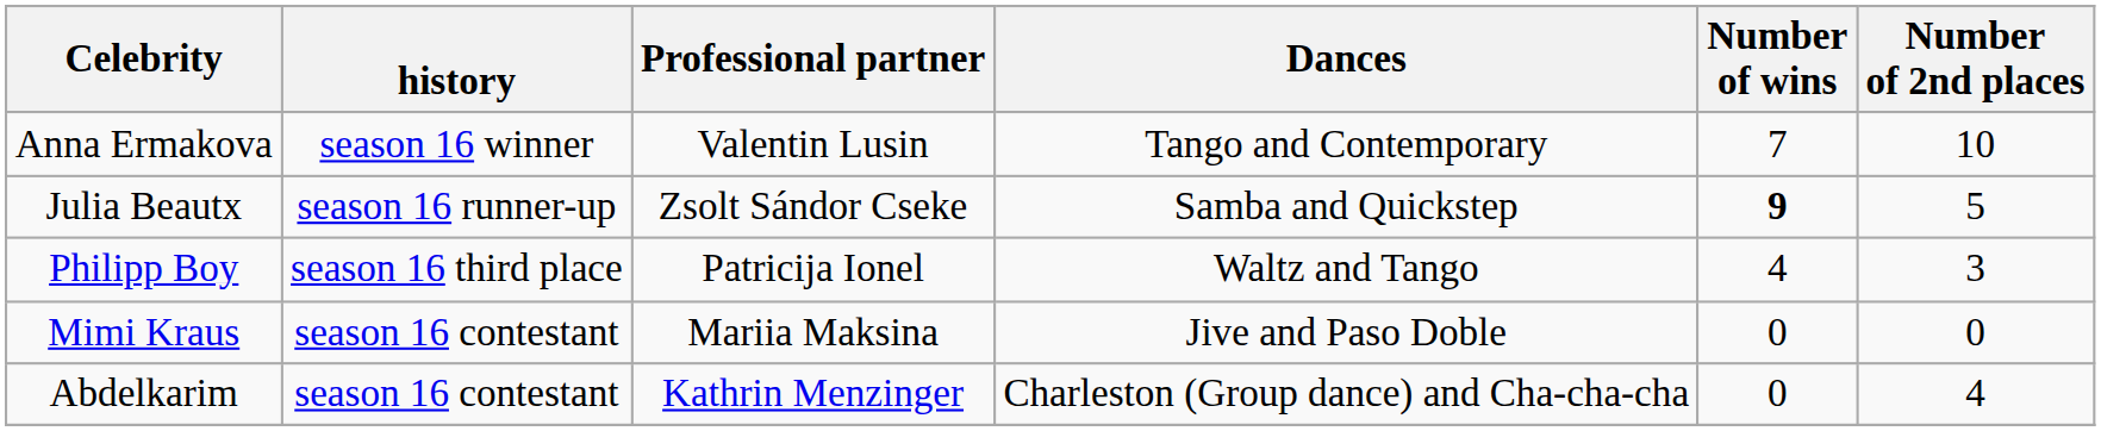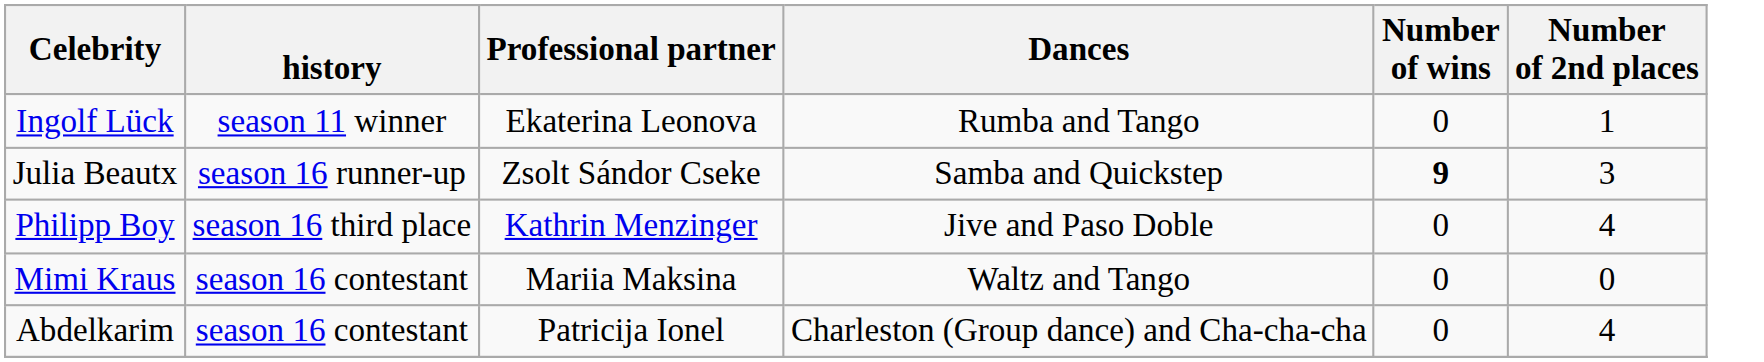+ row: Ingolf Lück | season 11 winner | Ekaterina Leonova | Rumba and Tango | 0 | 1
- row: Anna Ermakova | season 16 winner | Valentin Lusin | Tango and Contemporary | 7 | 10
Julia Beautx | Number of 2nd places: 5 -> 3
Philipp Boy | Professional partner: Patricija Ionel -> Kathrin Menzinger
Philipp Boy | Dances: Waltz and Tango -> Jive and Paso Doble
Philipp Boy | Number of wins: 4 -> 0
Philipp Boy | Number of 2nd places: 3 -> 4
Mimi Kraus | Dances: Jive and Paso Doble -> Waltz and Tango
Abdelkarim | Professional partner: Kathrin Menzinger -> Patricija Ionel
